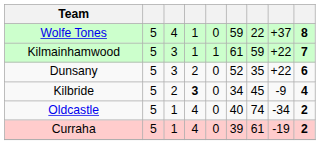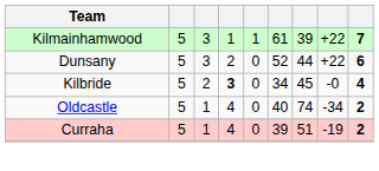- row: Wolfe Tones | 5 | 4 | 1 | 0 | 59 | 22 | +37 | 8
Kilmainhamwood | column 7: 59 -> 39
Dunsany | column 7: 35 -> 44
Kilbride | column 8: -9 -> -0
Curraha | column 7: 61 -> 51
